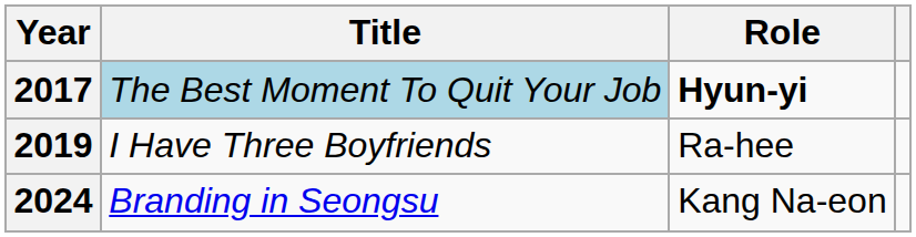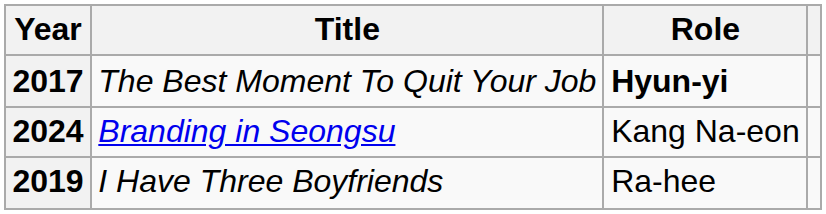2017 | Title: lightblue background -> no background
rows swapped: 2019 <-> 2024
